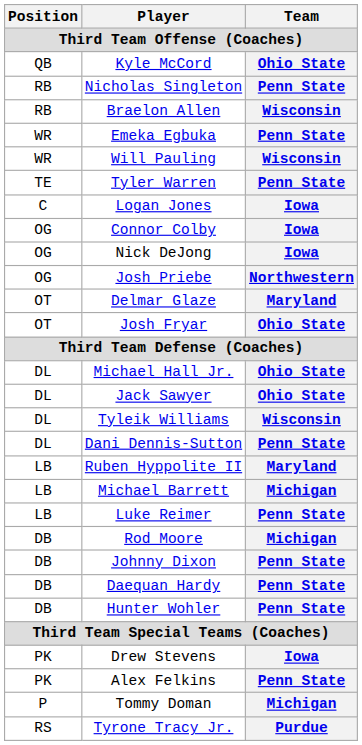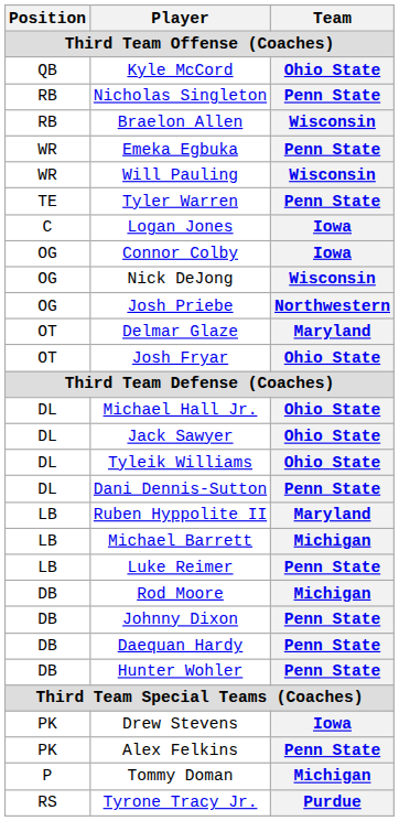Nick DeJong | Team: Iowa -> Wisconsin
Tyleik Williams | Team: Wisconsin -> Ohio State
